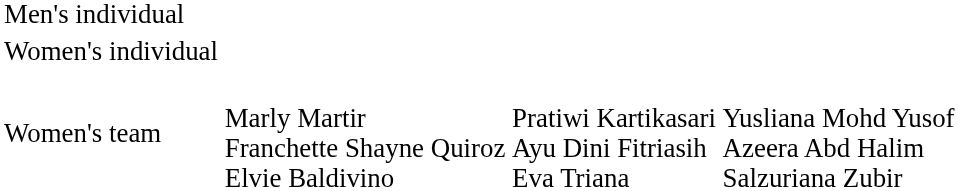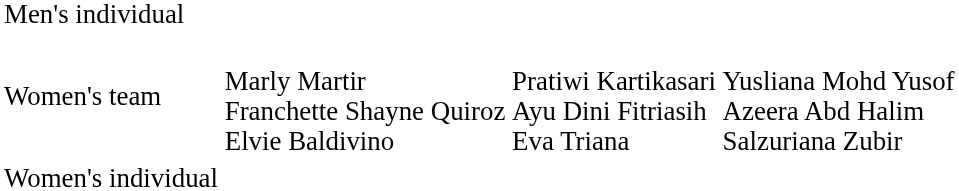rows swapped: Women's individual <-> Women's team
